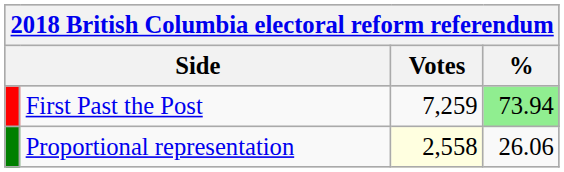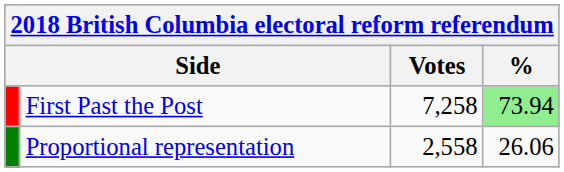First Past the Post | Votes: 7,259 -> 7,258
Proportional representation | Votes: lightyellow background -> no background
